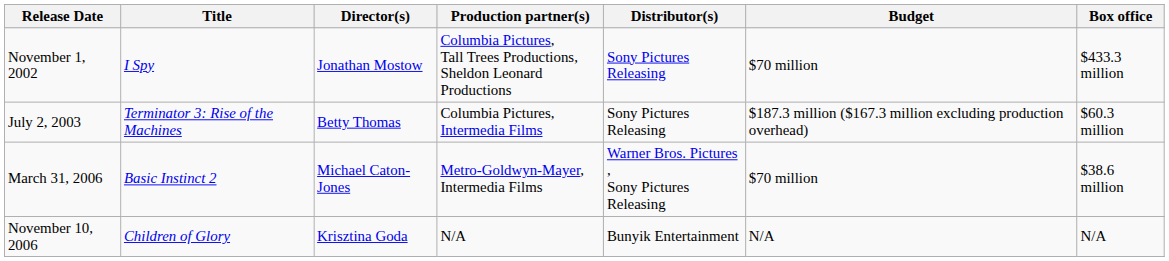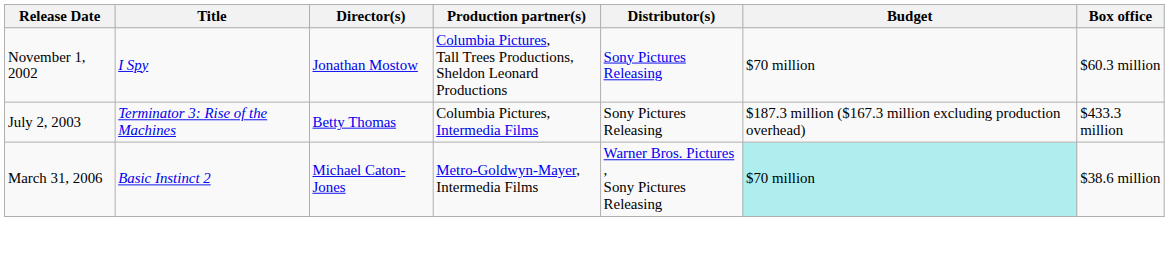November 1, 2002 | Box office: $433.3 million -> $60.3 million
July 2, 2003 | Box office: $60.3 million -> $433.3 million
March 31, 2006 | Budget: no background -> paleturquoise background
- row: November 10, 2006 | Children of Glory | Krisztina Goda | N/A | Bunyik Entertainment | N/A | N/A
